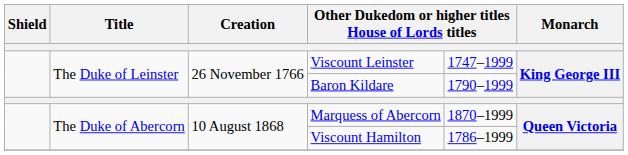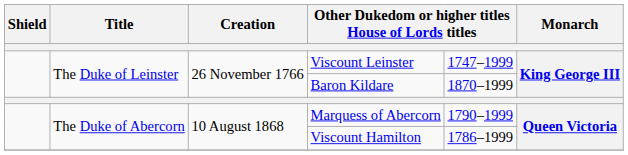Baron Kildare | column 5: 1790–1999 -> 1870–1999
Marquess of Abercorn | column 5: 1870–1999 -> 1790–1999
